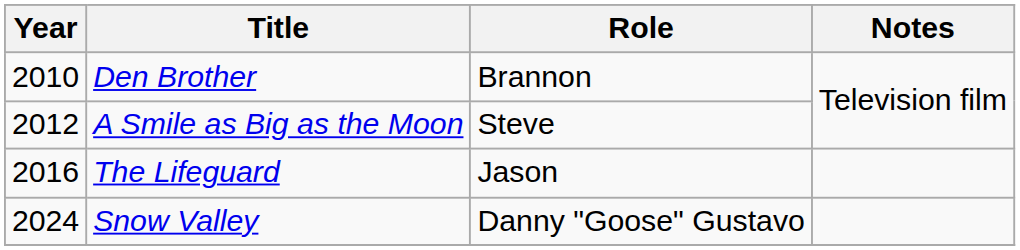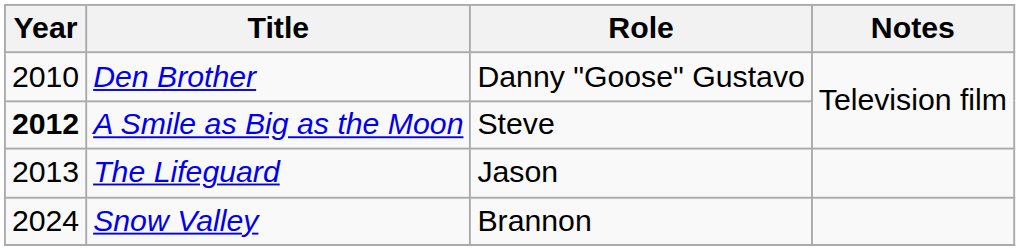Den Brother | Role: Brannon -> Danny "Goose" Gustavo
A Smile as Big as the Moon | Year: normal -> bold
The Lifeguard | Year: 2016 -> 2013
Snow Valley | Role: Danny "Goose" Gustavo -> Brannon
